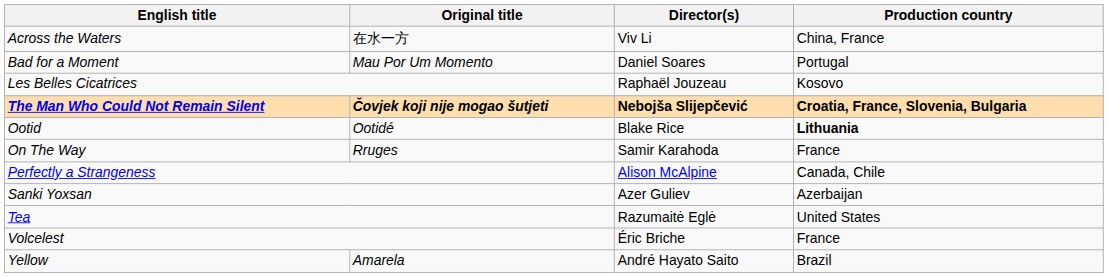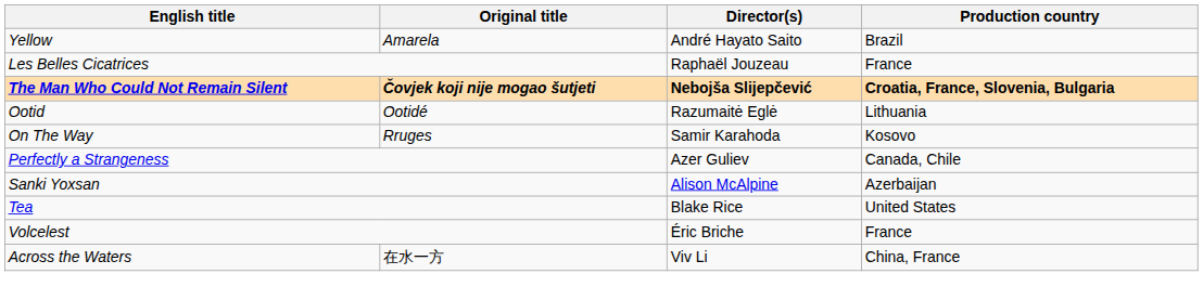rows swapped: Across the Waters <-> Yellow
- row: Bad for a Moment | Mau Por Um Momento | Daniel Soares | Portugal
Les Belles Cicatrices | Production country: Kosovo -> France
Ootid | Director(s): Blake Rice -> Razumaitė Eglė
Ootid | Production country: bold -> normal
On The Way | Production country: France -> Kosovo
Perfectly a Strangeness | Director(s): Alison McAlpine -> Azer Guliev
Sanki Yoxsan | Director(s): Azer Guliev -> Alison McAlpine
Tea | Director(s): Razumaitė Eglė -> Blake Rice
